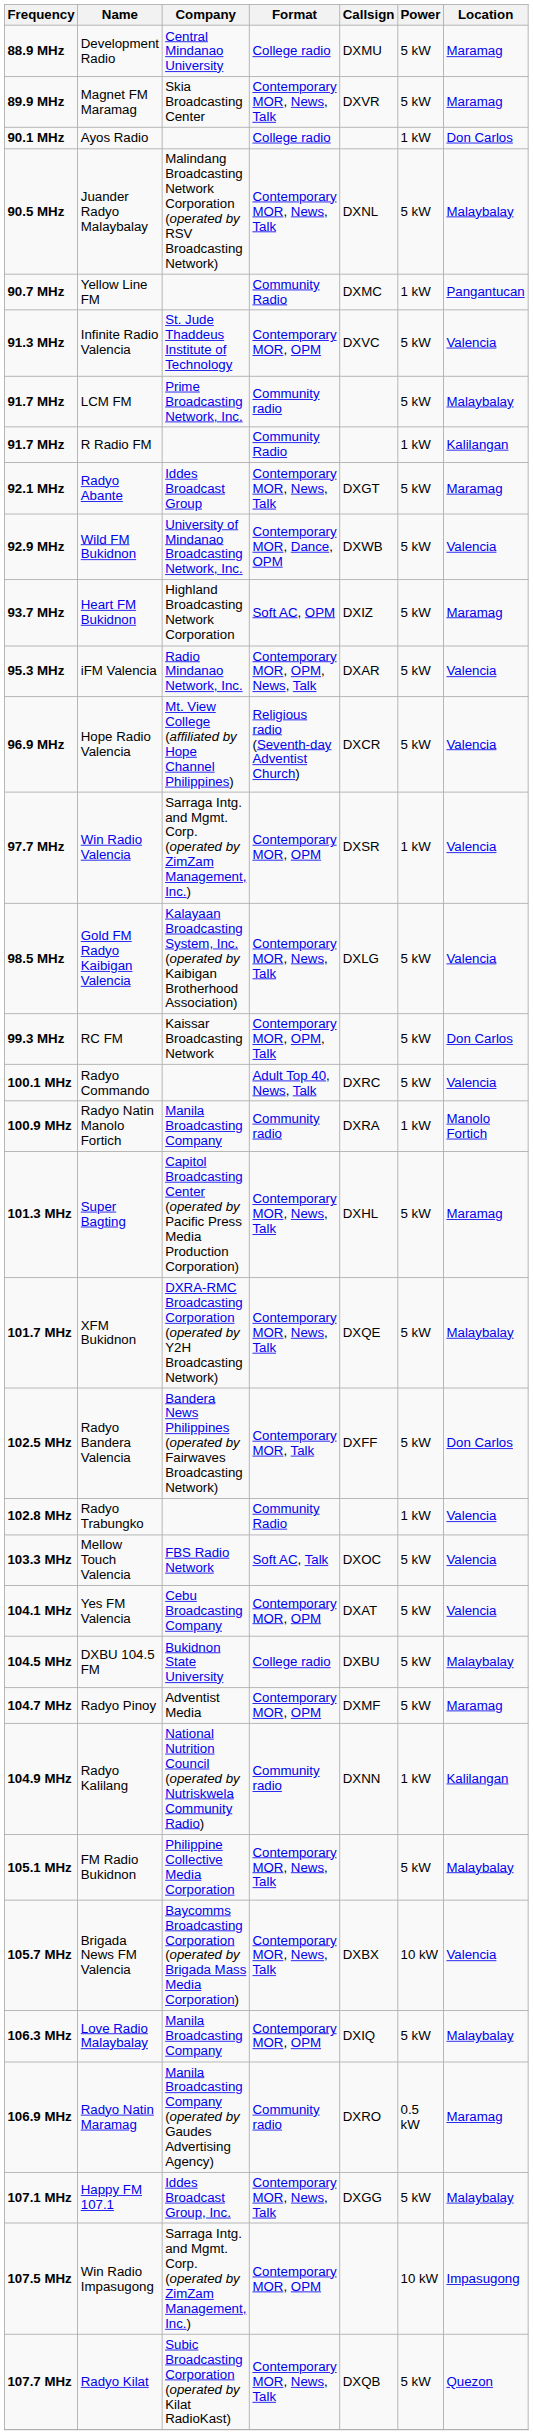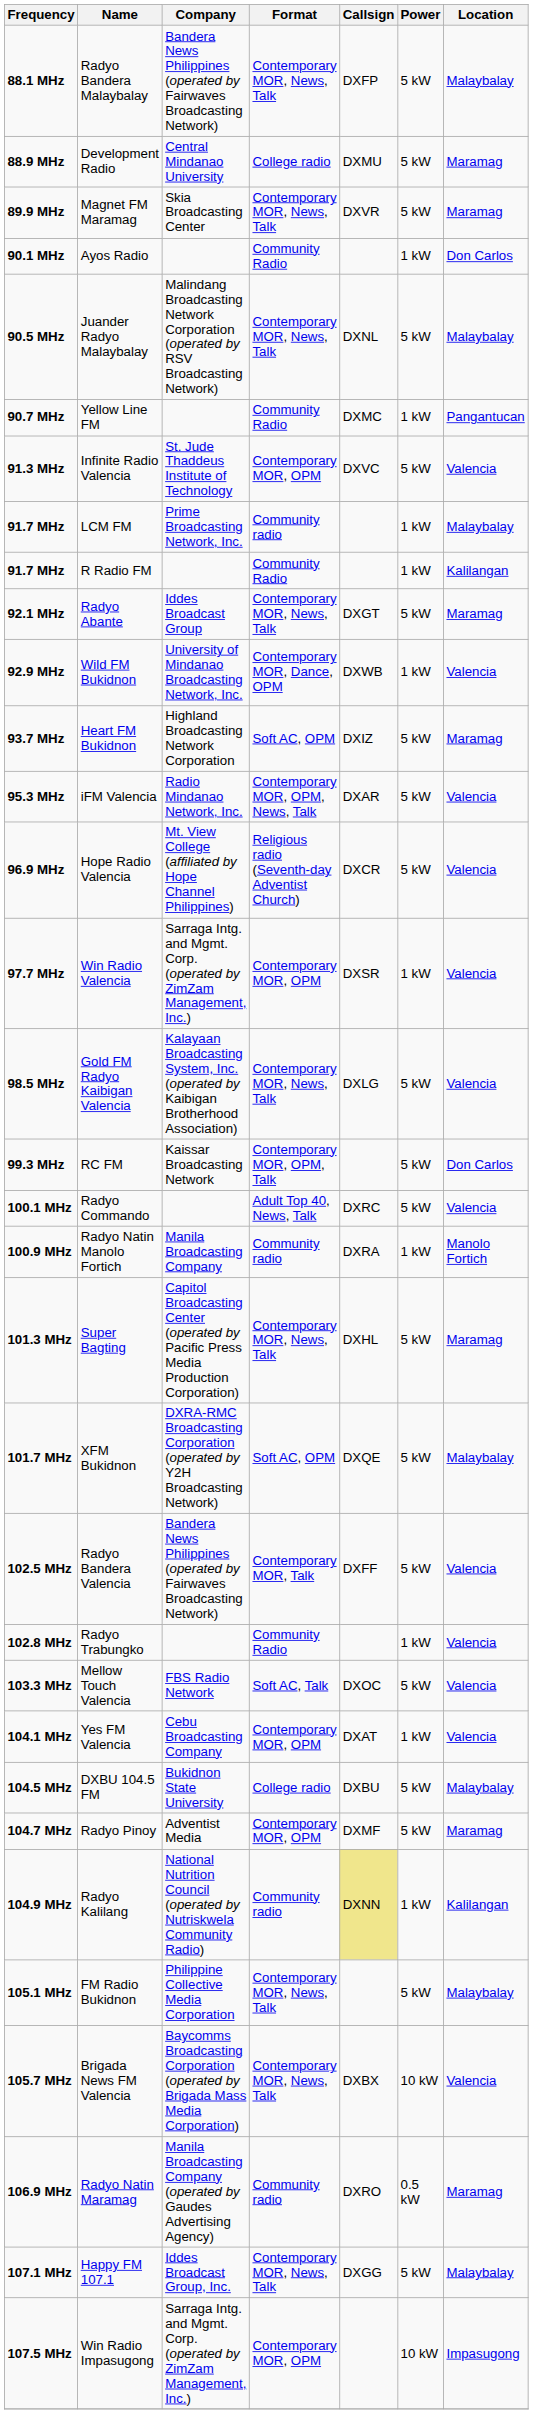+ row: 88.1 MHz | Radyo Bandera Malaybalay | Bandera News Philippines (operated by Fairwaves Broadcasting Network) | Contemporary MOR, News, Talk | DXFP | 5 kW | Malaybalay
Ayos Radio | Format: College radio -> Community Radio
LCM FM | Power: 5 kW -> 1 kW
Wild FM Bukidnon | Power: 5 kW -> 1 kW
XFM Bukidnon | Format: Contemporary MOR, News, Talk -> Soft AC, OPM
Radyo Bandera Valencia | Location: Don Carlos -> Valencia
Yes FM Valencia | Power: 5 kW -> 1 kW
Radyo Kalilang | Callsign: no background -> khaki background
- row: 106.3 MHz | Love Radio Malaybalay | Manila Broadcasting Company | Contemporary MOR, OPM | DXIQ | 5 kW | Malaybalay
- row: 107.7 MHz | Radyo Kilat | Subic Broadcasting Corporation (operated by Kilat RadioKast) | Contemporary MOR, News, Talk | DXQB | 5 kW | Quezon
